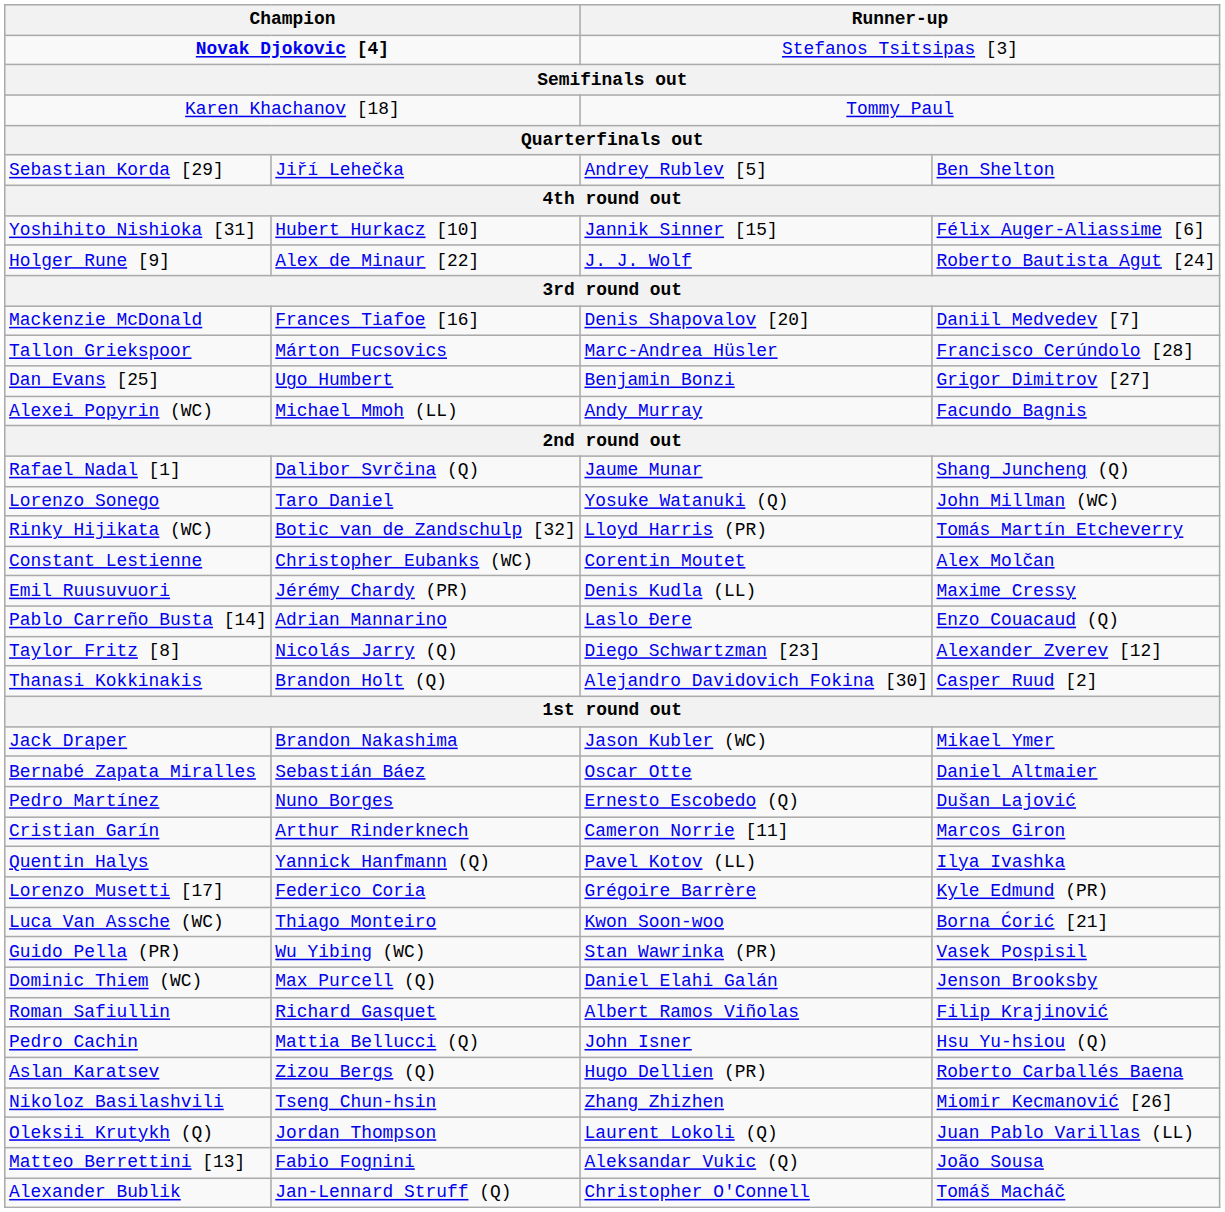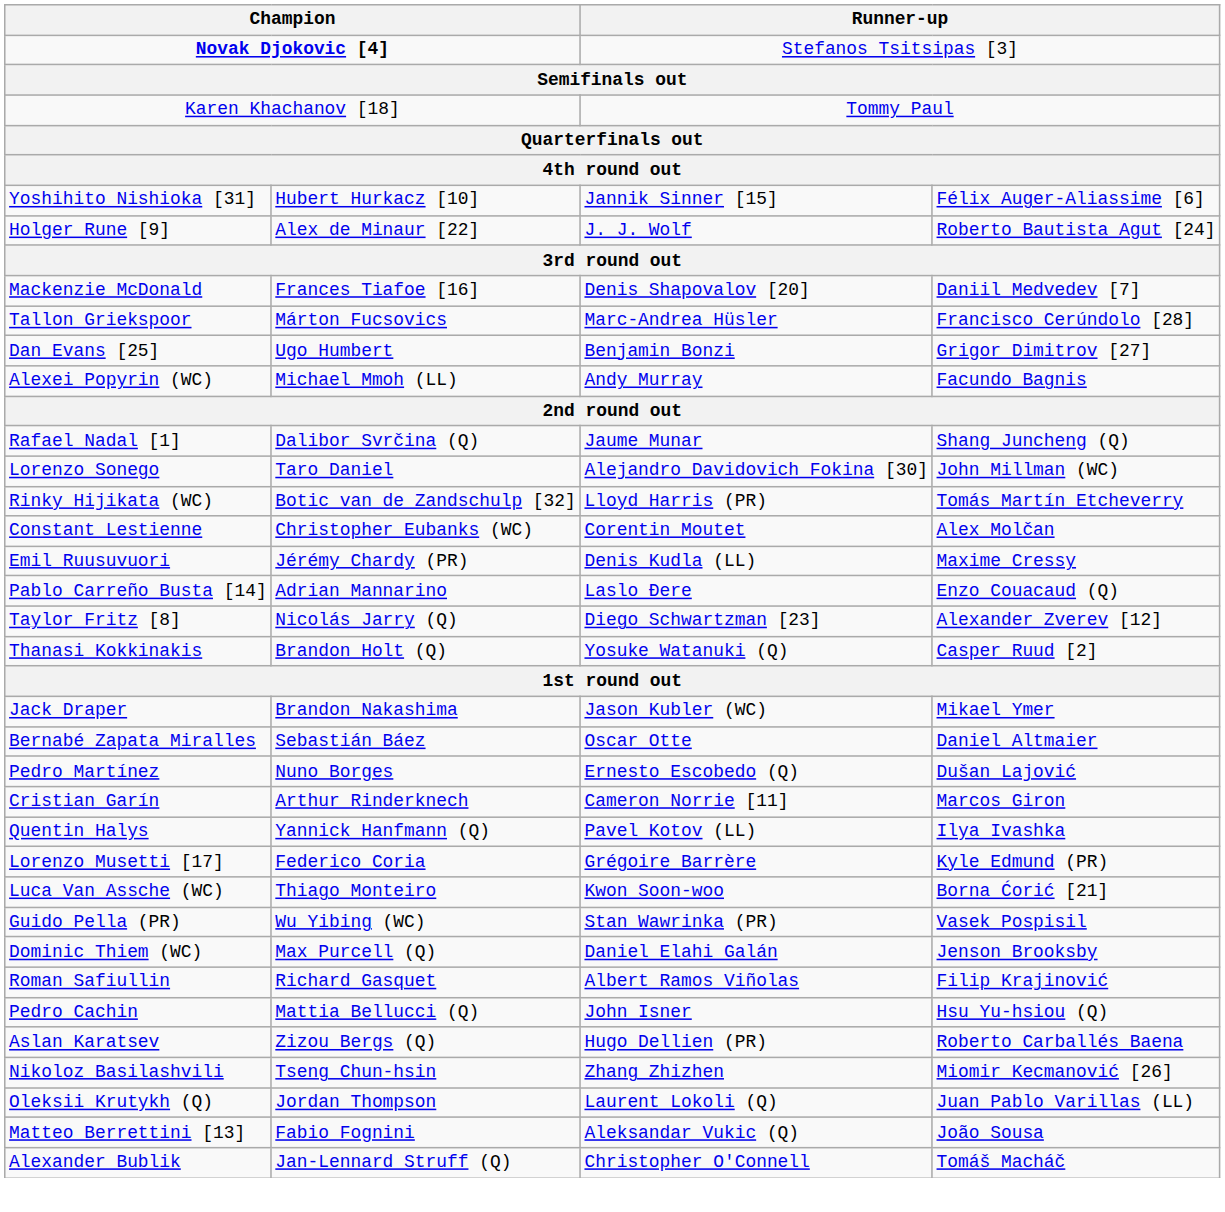- row: Sebastian Korda [29] | Jiří Lehečka | Andrey Rublev [5] | Ben Shelton
Lorenzo Sonego | column 3: Yosuke Watanuki (Q) -> Alejandro Davidovich Fokina [30]
Thanasi Kokkinakis | column 3: Alejandro Davidovich Fokina [30] -> Yosuke Watanuki (Q)
